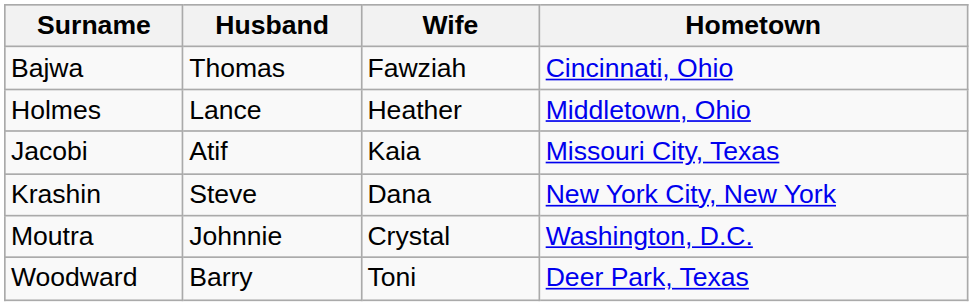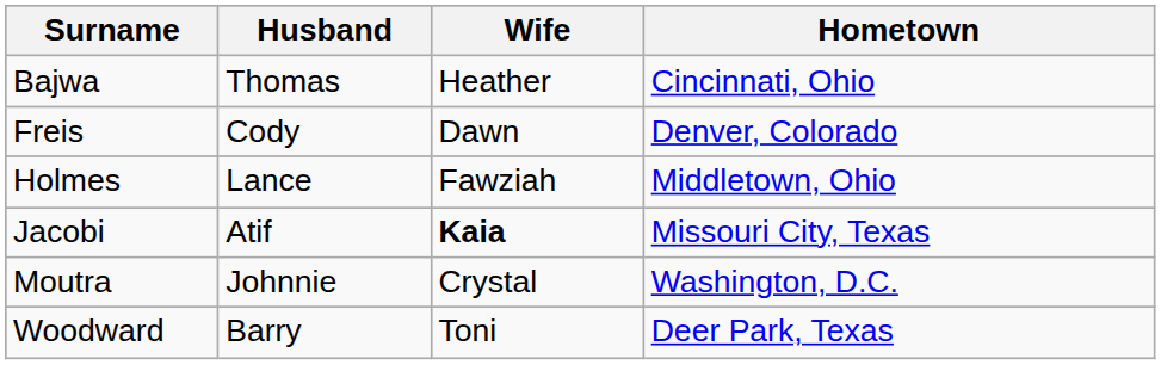Bajwa | Wife: Fawziah -> Heather
+ row: Freis | Cody | Dawn | Denver, Colorado
Holmes | Wife: Heather -> Fawziah
Jacobi | Wife: normal -> bold
- row: Krashin | Steve | Dana | New York City, New York
